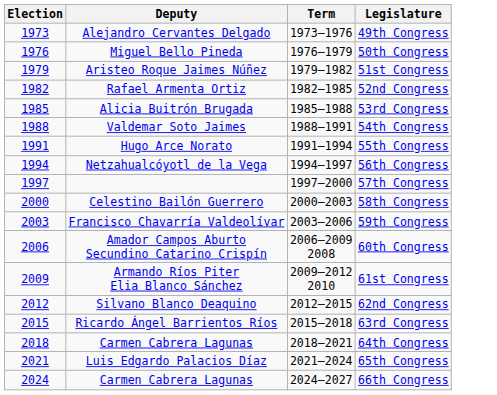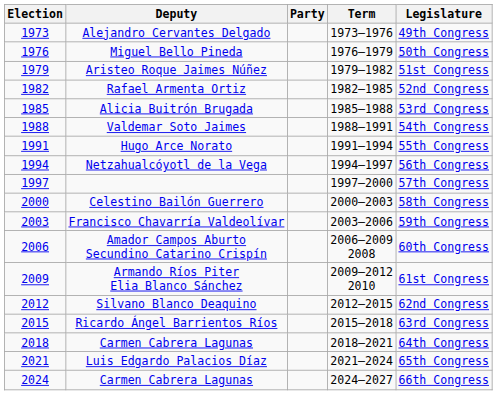+ column: Party
